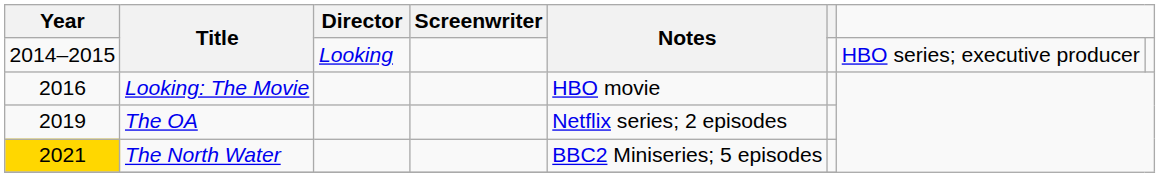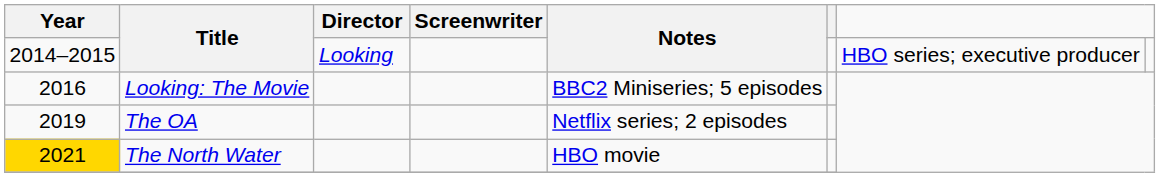Looking: The Movie | Notes: HBO movie -> BBC2 Miniseries; 5 episodes
The North Water | Notes: BBC2 Miniseries; 5 episodes -> HBO movie
